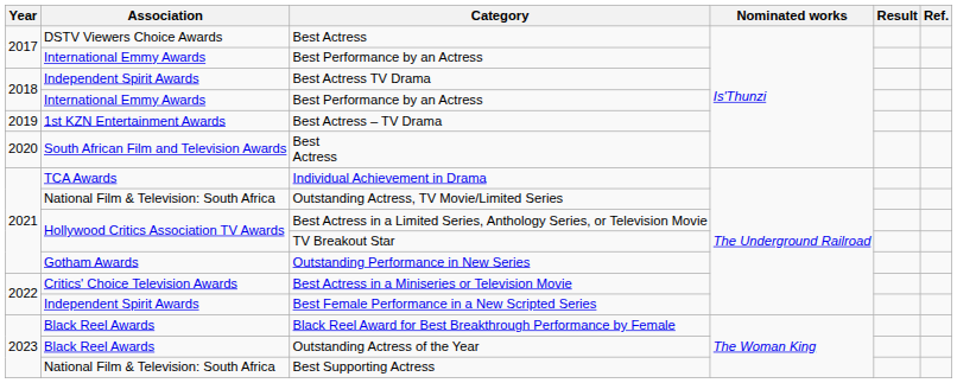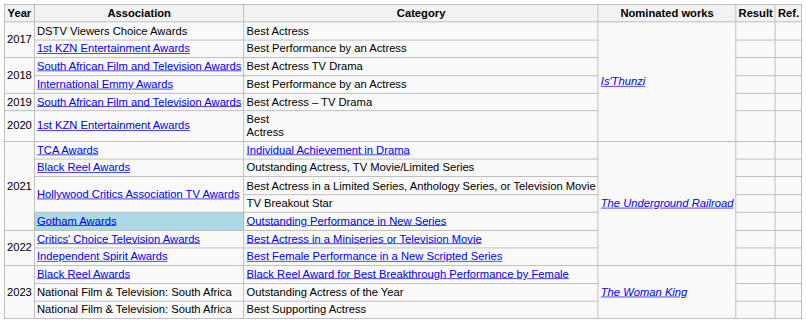2017 / Best Performance by an Actress | Association: International Emmy Awards -> 1st KZN Entertainment Awards
Best Actress TV Drama | Association: Independent Spirit Awards -> South African Film and Television Awards
Best Actress – TV Drama | Association: 1st KZN Entertainment Awards -> South African Film and Television Awards
2020 / Best Actress | Association: South African Film and Television Awards -> 1st KZN Entertainment Awards
Outstanding Actress, TV Movie/Limited Series | Association: National Film & Television: South Africa -> Black Reel Awards
Outstanding Performance in New Series | Association: no background -> lightblue background
Outstanding Actress of the Year | Association: Black Reel Awards -> National Film & Television: South Africa
